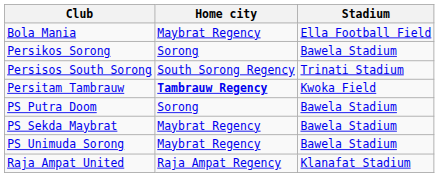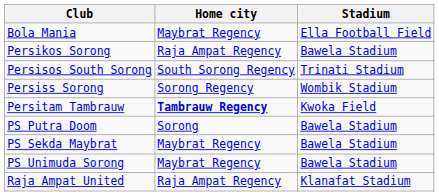Persikos Sorong | Home city: Sorong -> Raja Ampat Regency
+ row: Persiss Sorong | Sorong Regency | Wombik Stadium
